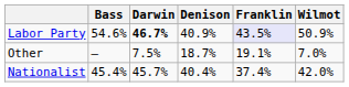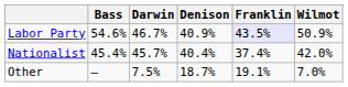Labor Party | Darwin: bold -> normal
rows swapped: Nationalist <-> Other
